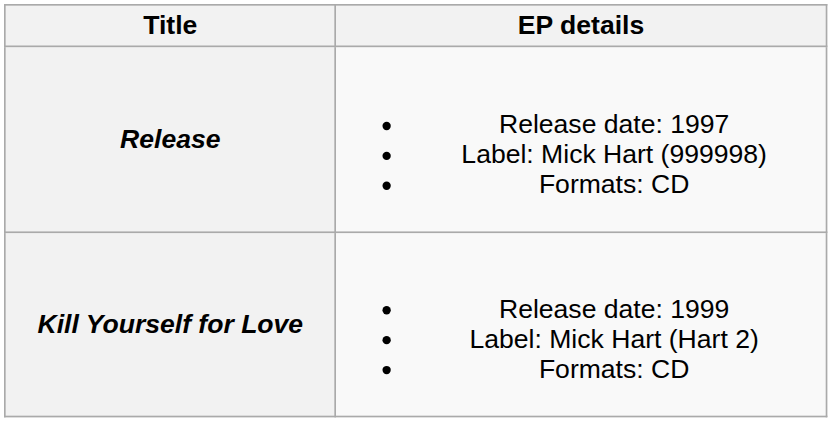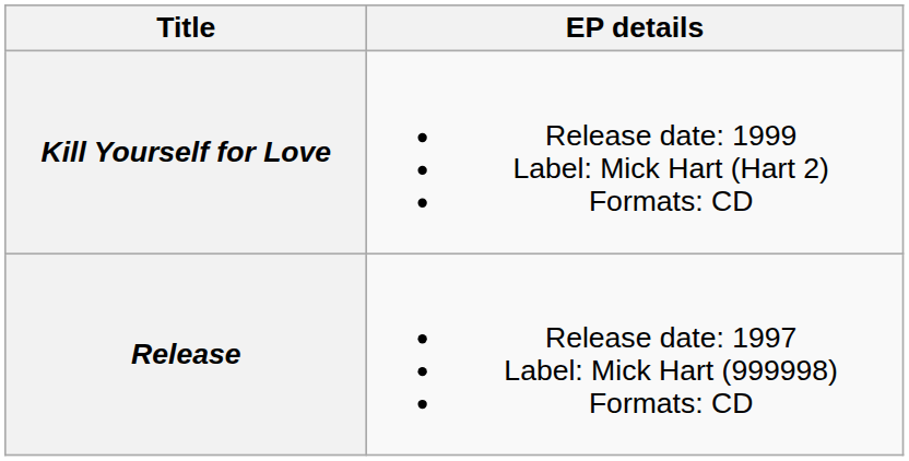rows swapped: Release <-> Kill Yourself for Love
